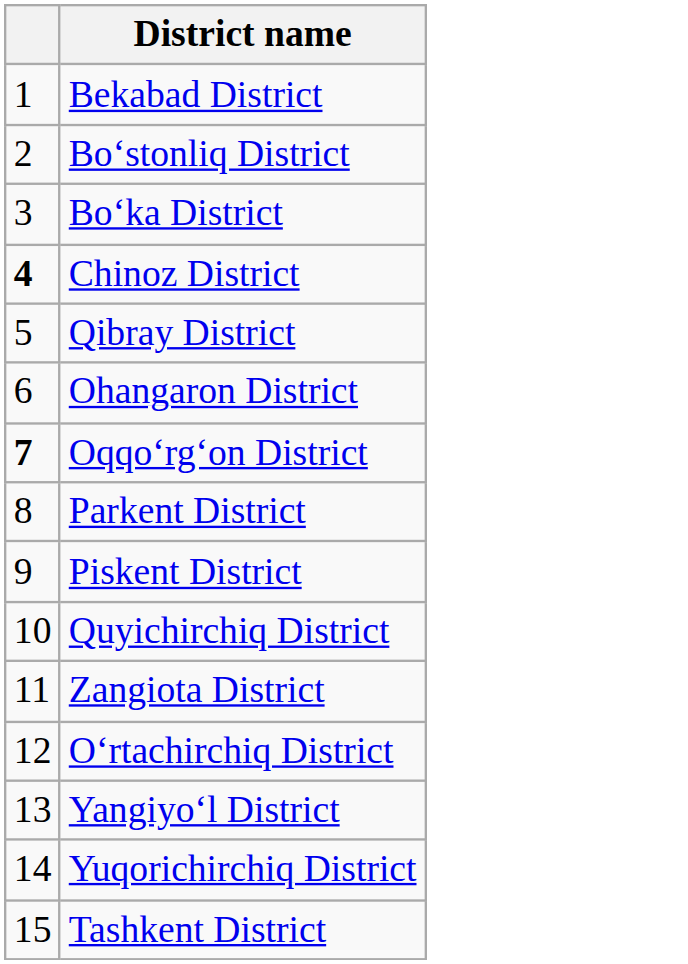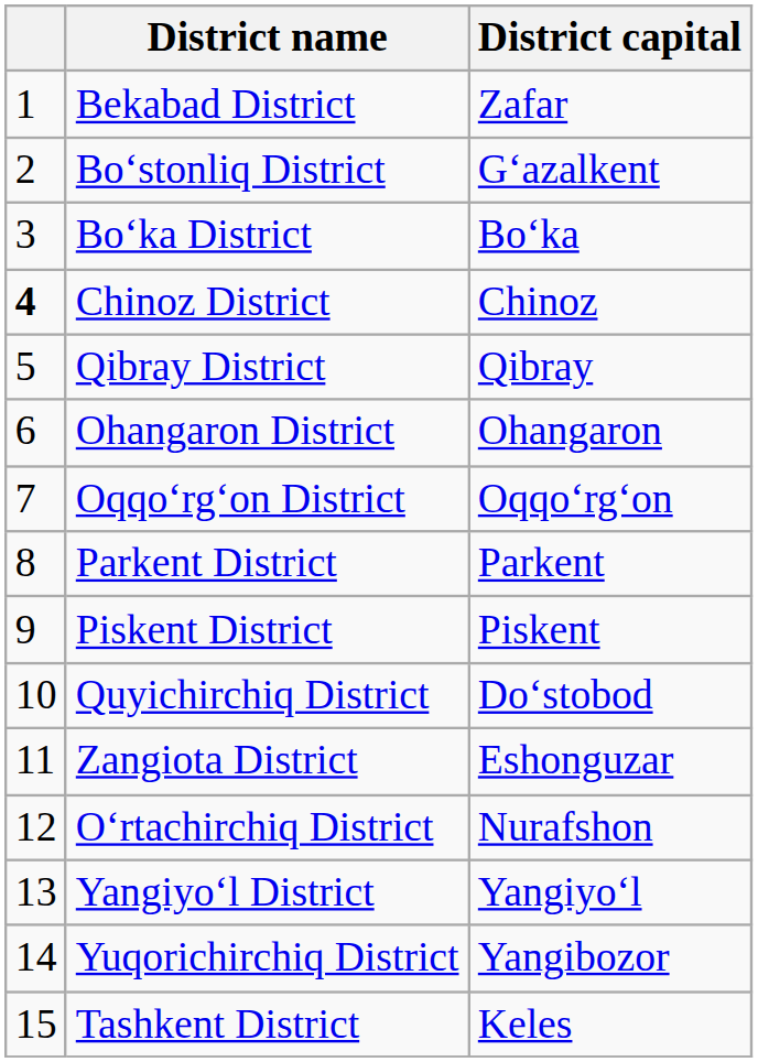+ column: District capital | Zafar | Gʻazalkent | Boʻka | Chinoz | Qibray | Ohangaron | Oqqoʻrgʻon | Parkent | Piskent | Doʻstobod | Eshonguzar | Nurafshon | Yangiyoʻl | Yangibozor | Keles
Oqqoʻrgʻon District | column 1: bold -> normal
